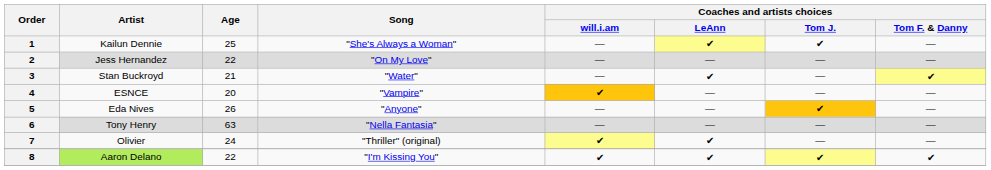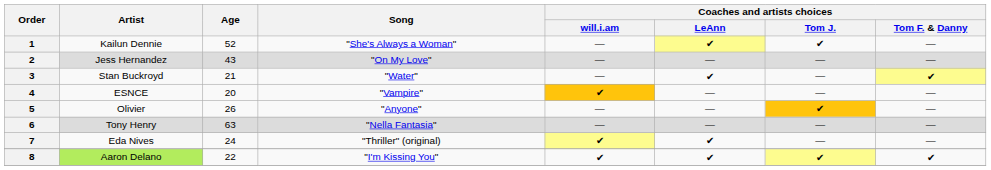1 | Age: 25 -> 52
2 | Age: 22 -> 43
5 | Artist: Eda Nives -> Olivier
7 | Artist: Olivier -> Eda Nives
